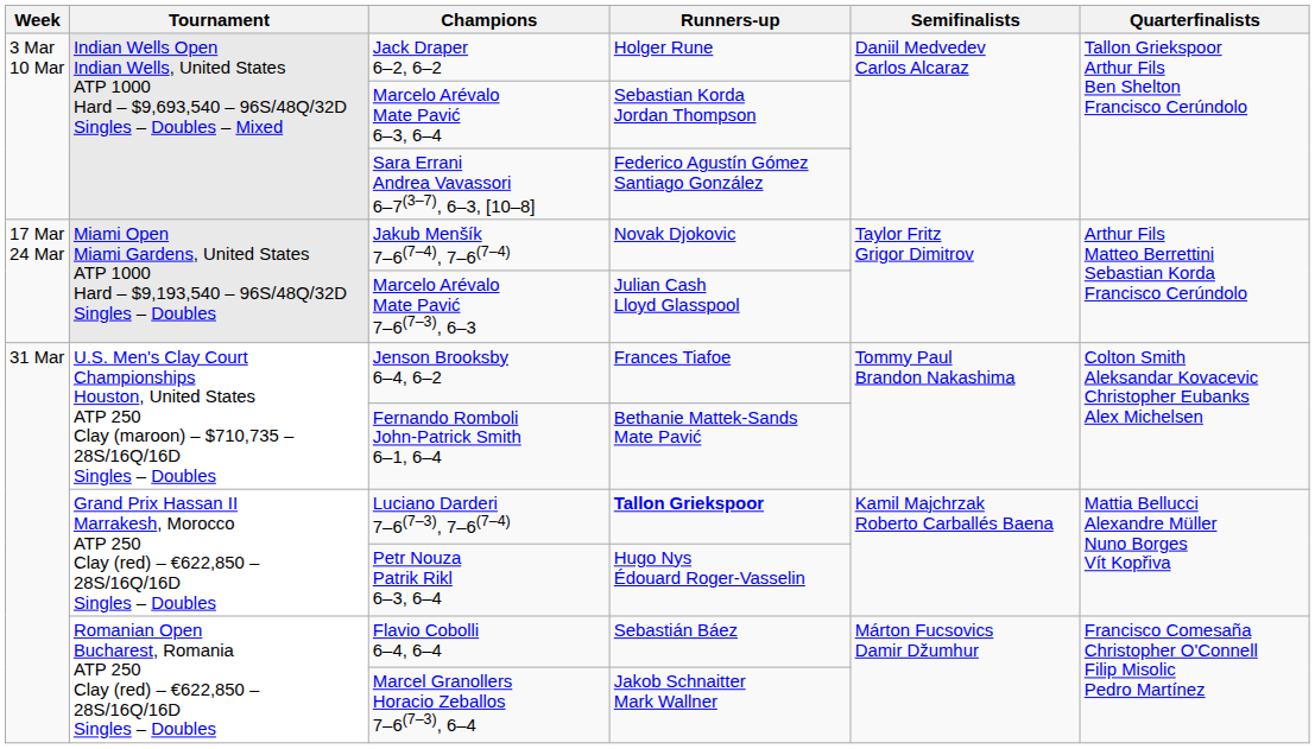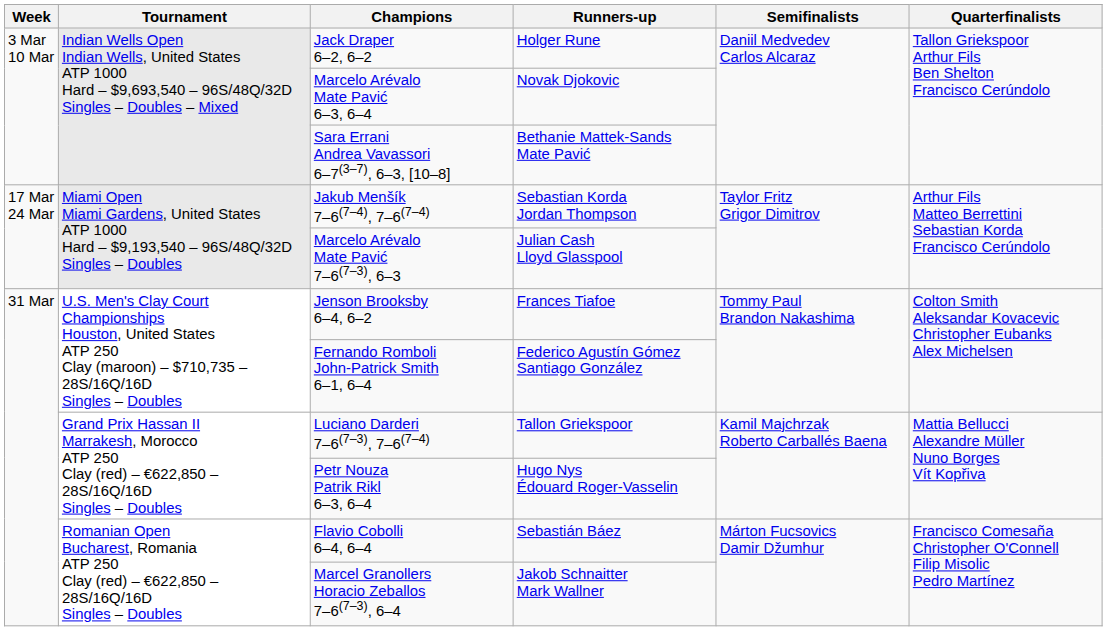Marcelo Arévalo Mate Pavić 6–3, 6–4 | Runners-up: Sebastian Korda Jordan Thompson -> Novak Djokovic
Sara Errani Andrea Vavassori 6–7(3–7), 6–3, [10–8] | Runners-up: Federico Agustín Gómez Santiago González -> Bethanie Mattek-Sands Mate Pavić
Jakub Menšík 7–6(7–4), 7–6(7–4) | Runners-up: Novak Djokovic -> Sebastian Korda Jordan Thompson
Fernando Romboli John-Patrick Smith 6–1, 6–4 | Runners-up: Bethanie Mattek-Sands Mate Pavić -> Federico Agustín Gómez Santiago González
Luciano Darderi 7–6(7–3), 7–6(7–4) | Runners-up: bold -> normal
